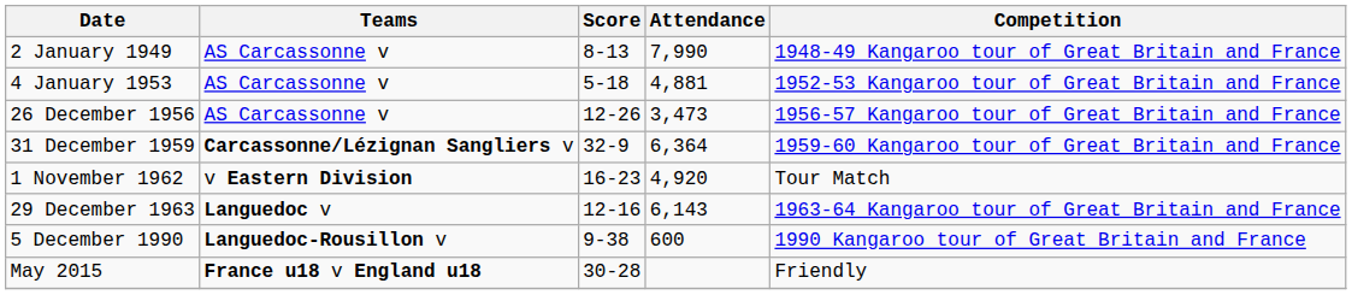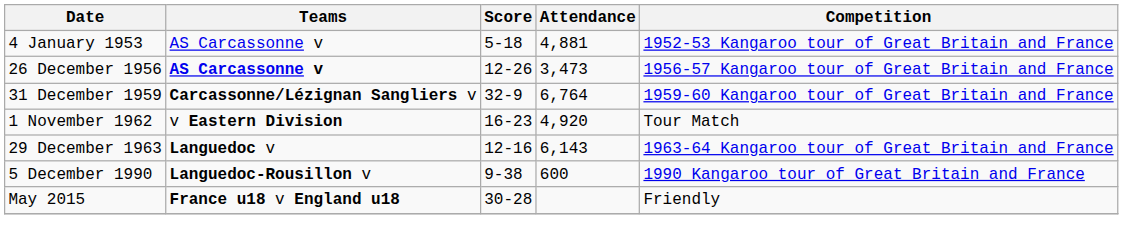- row: 2 January 1949 | AS Carcassonne v | 8-13 | 7,990 | 1948-49 Kangaroo tour of Great Britain and France
26 December 1956 | Teams: normal -> bold
31 December 1959 | Attendance: 6,364 -> 6,764
